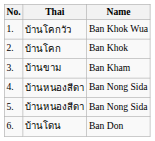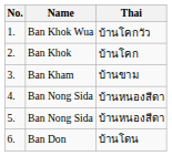columns swapped: Name <-> Thai
